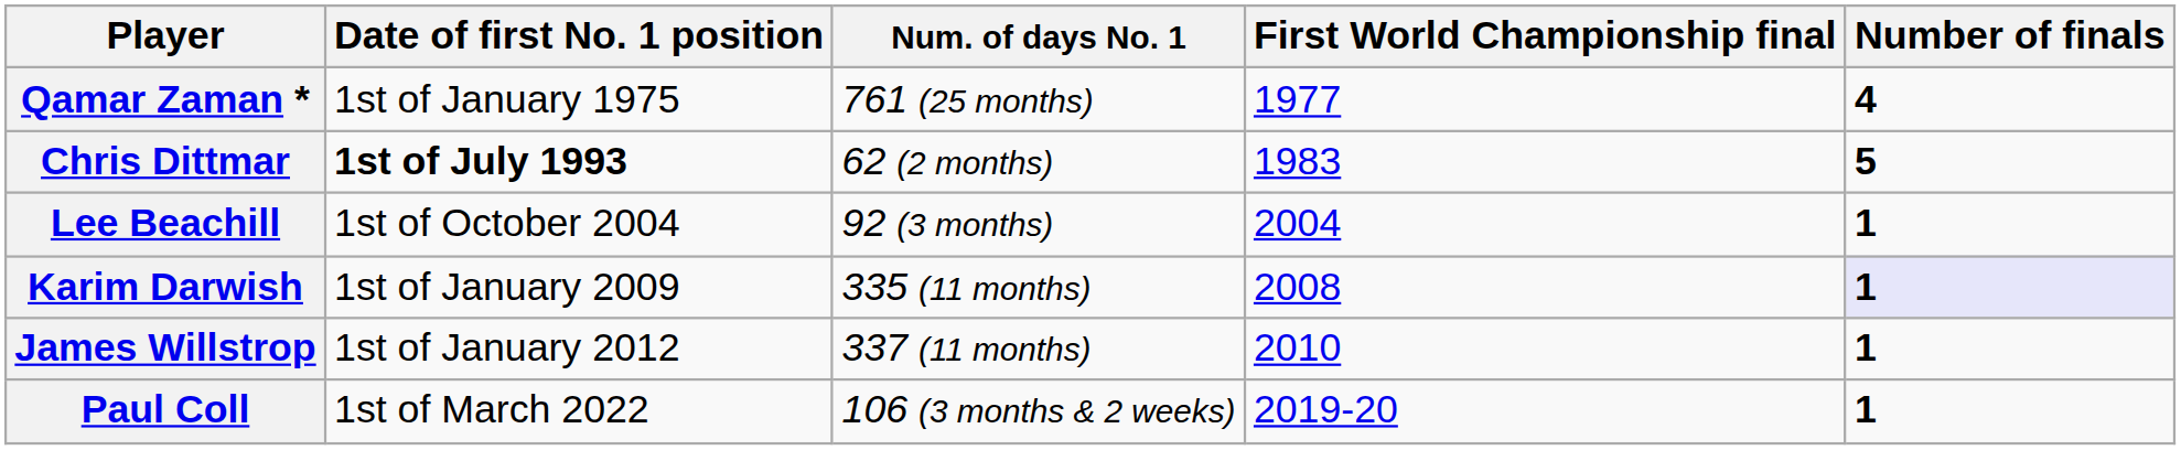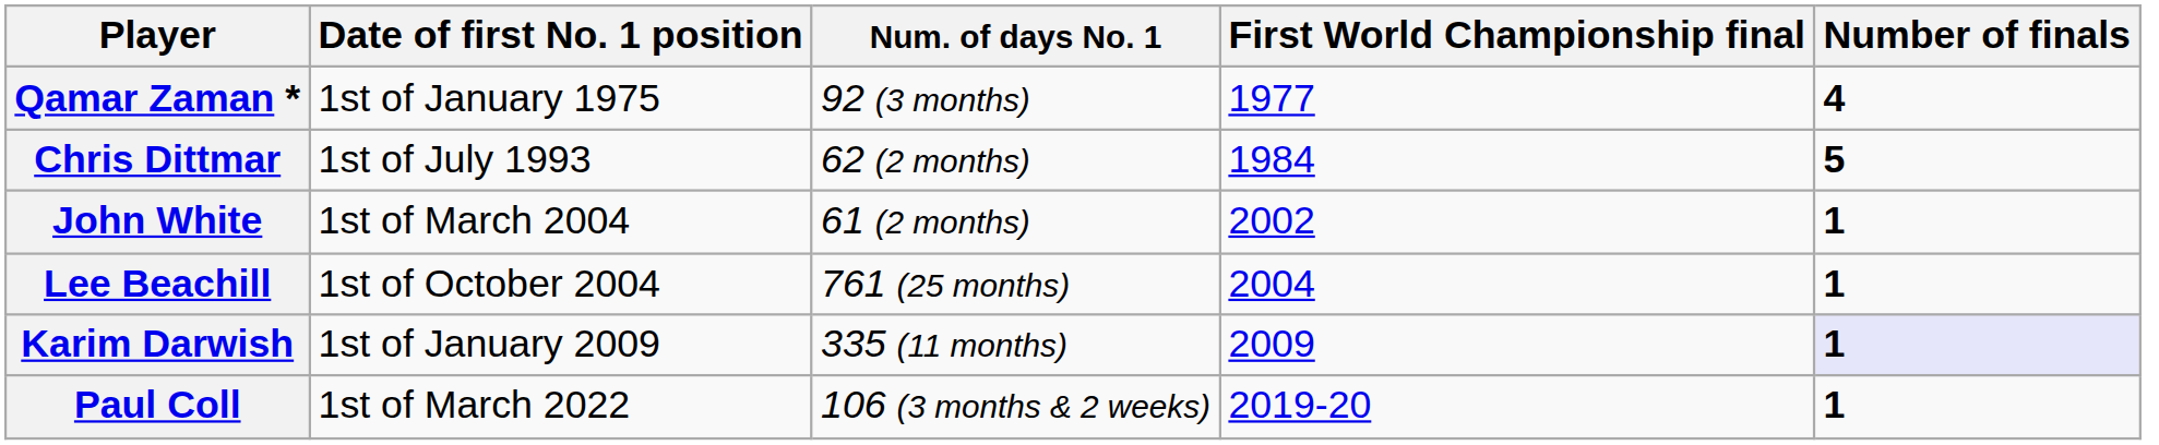Qamar Zaman * | Num. of days No. 1: 761 (25 months) -> 92 (3 months)
Chris Dittmar | Date of first No. 1 position: bold -> normal
Chris Dittmar | First World Championship final: 1983 -> 1984
+ row: John White | 1st of March 2004 | 61 (2 months) | 2002 | 1
Lee Beachill | Num. of days No. 1: 92 (3 months) -> 761 (25 months)
Karim Darwish | First World Championship final: 2008 -> 2009
- row: James Willstrop | 1st of January 2012 | 337 (11 months) | 2010 | 1
